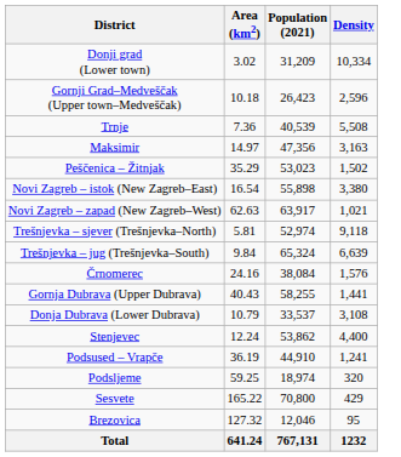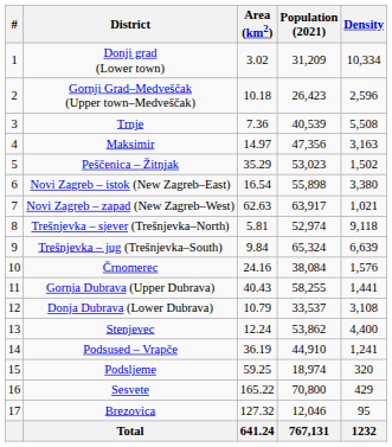+ column: # | 1 | 2 | 3 | 4 | 5 | 6 | 7 | 8 | 9 | 10 | 11 | 12 | 13 | 14 | 15 | 16 | 17
